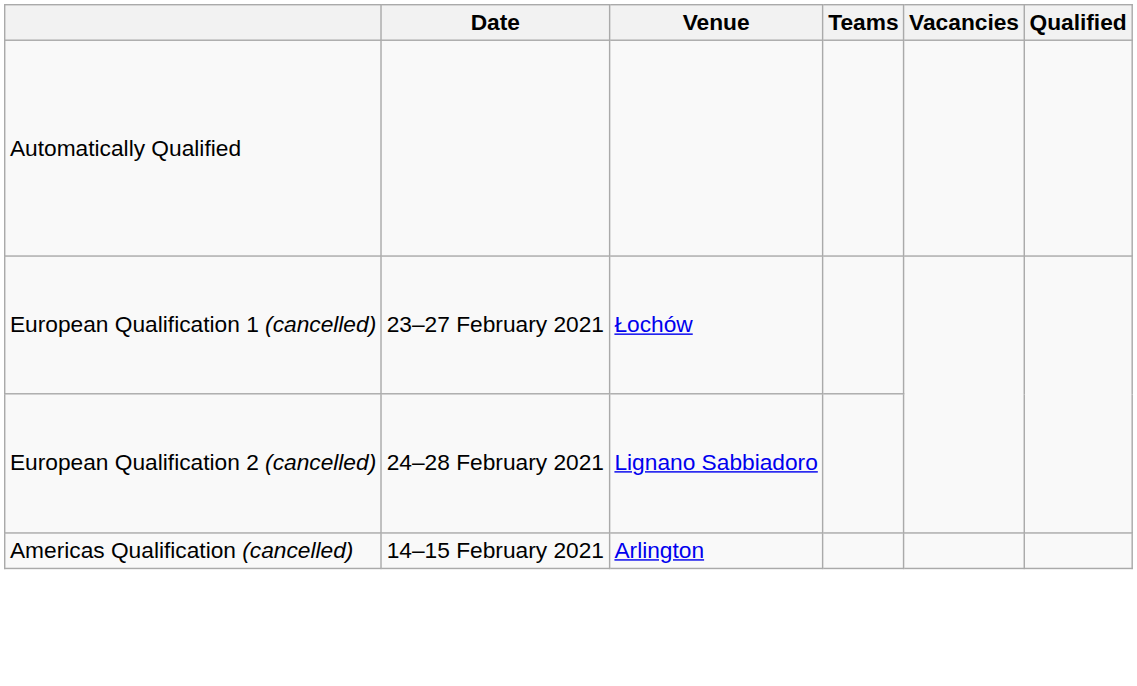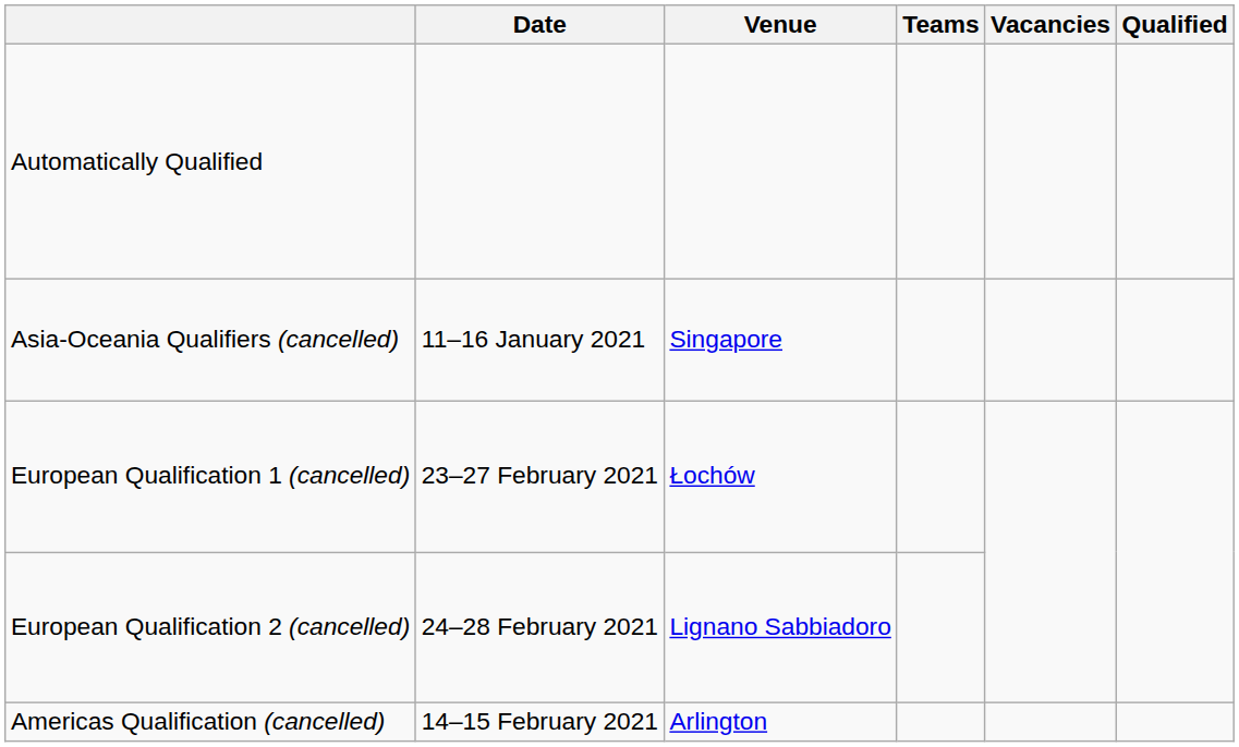+ row: Asia-Oceania Qualifiers (cancelled) | 11–16 January 2021 | Singapore
